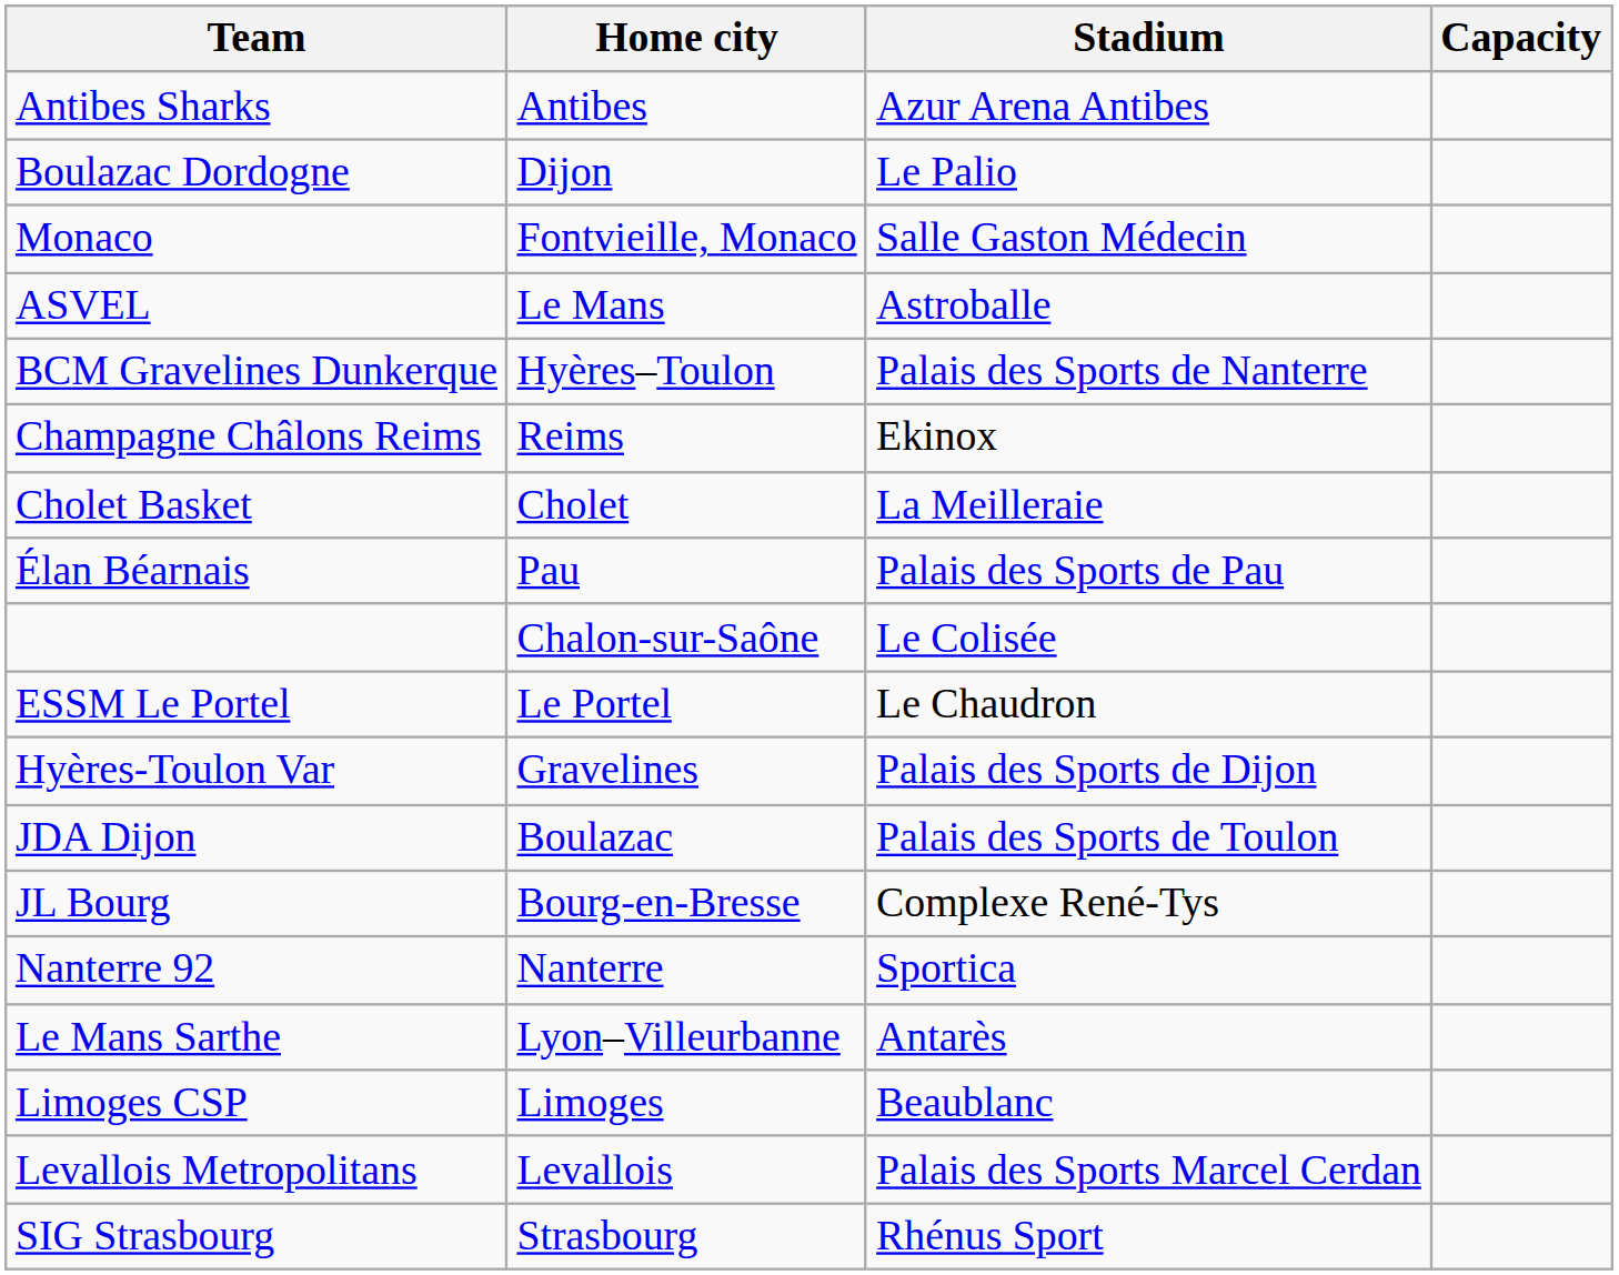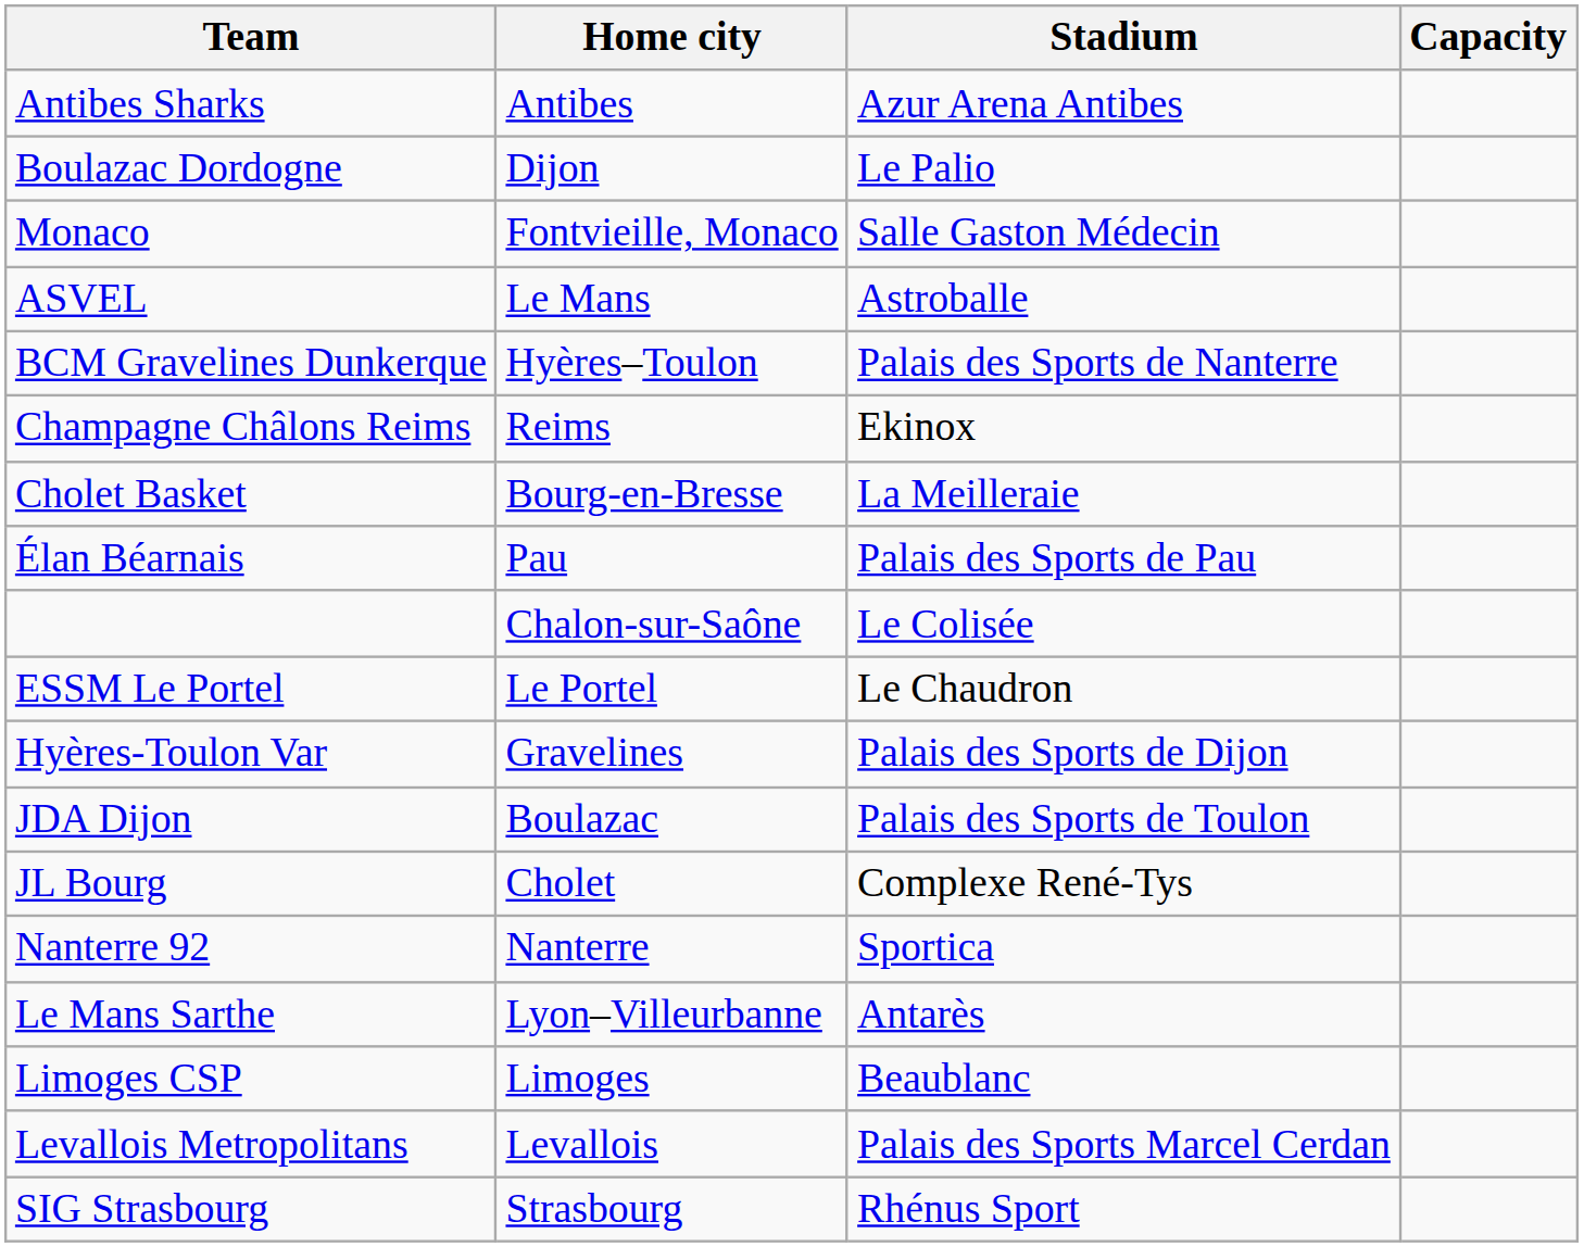Cholet Basket | Home city: Cholet -> Bourg-en-Bresse
JL Bourg | Home city: Bourg-en-Bresse -> Cholet
